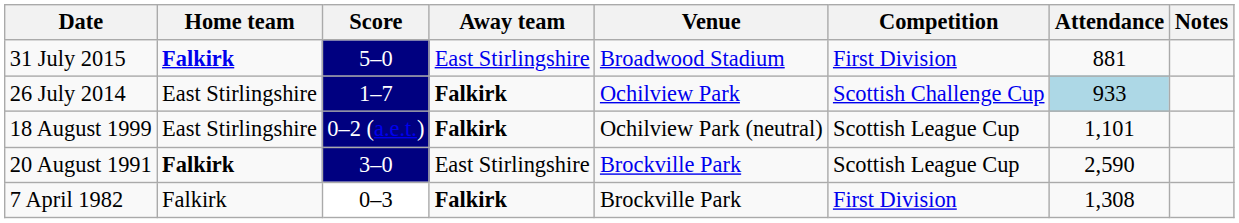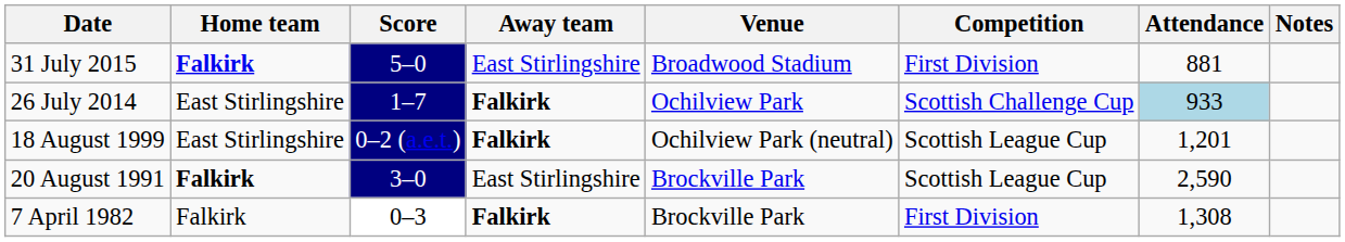18 August 1999 | Attendance: 1,101 -> 1,201
